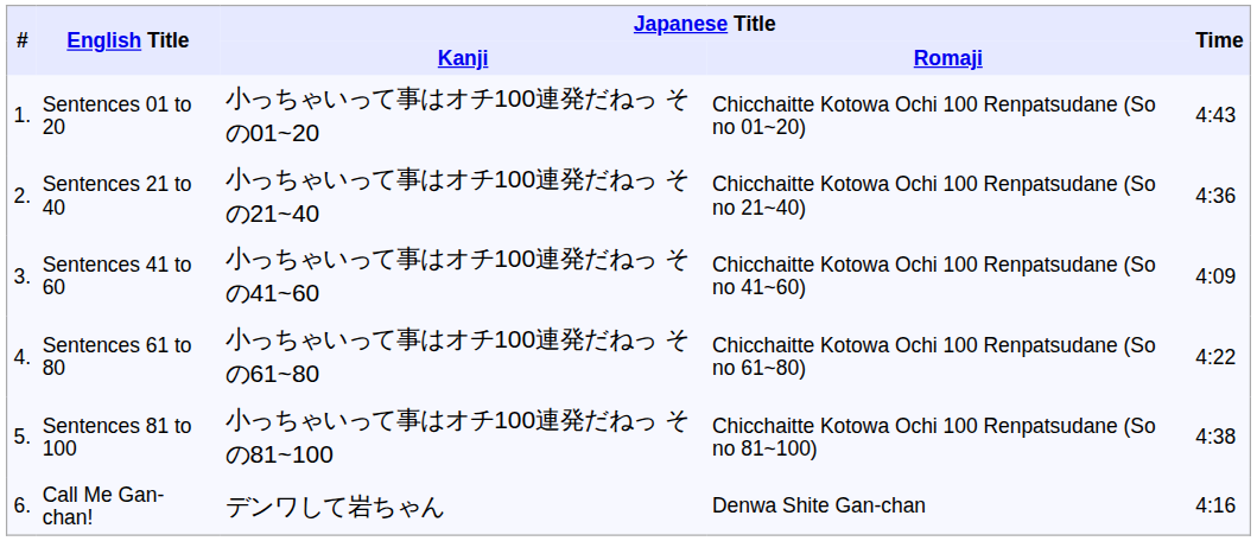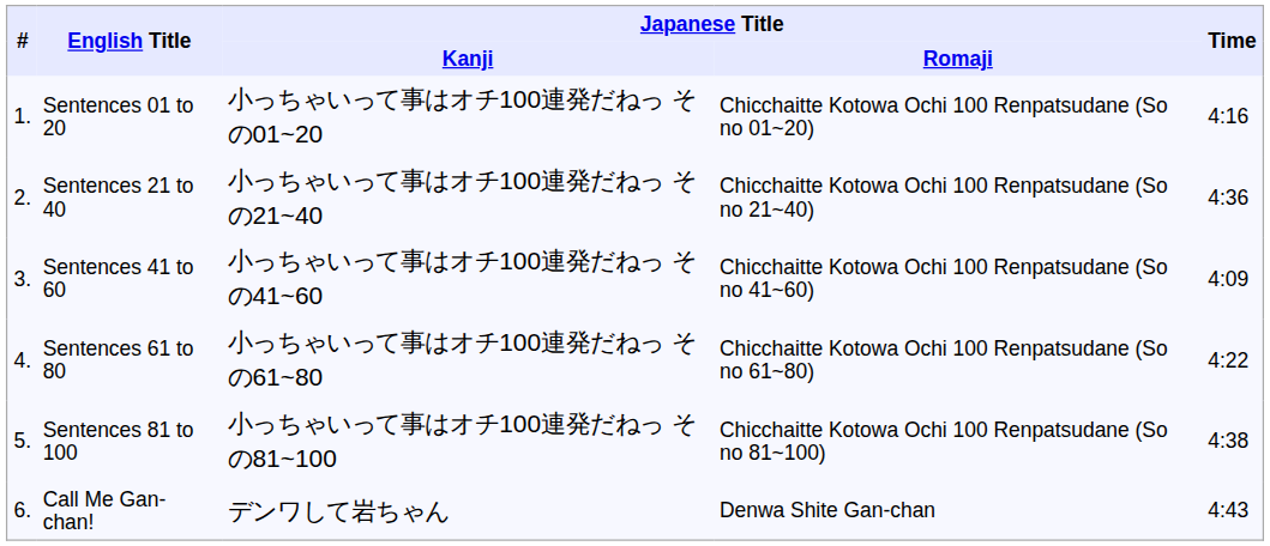Sentences 01 to 20 | Time: 4:43 -> 4:16
Call Me Gan-chan! | Time: 4:16 -> 4:43
